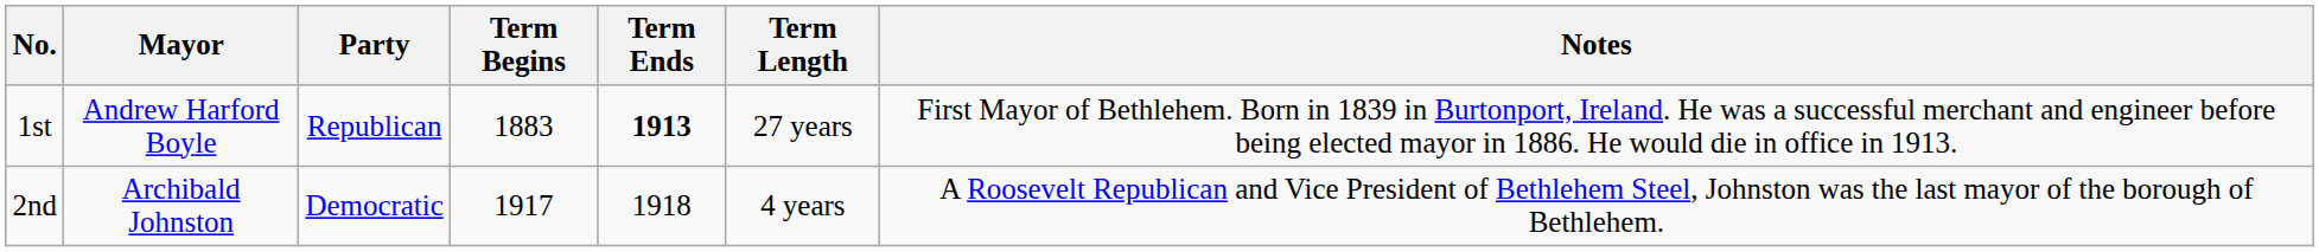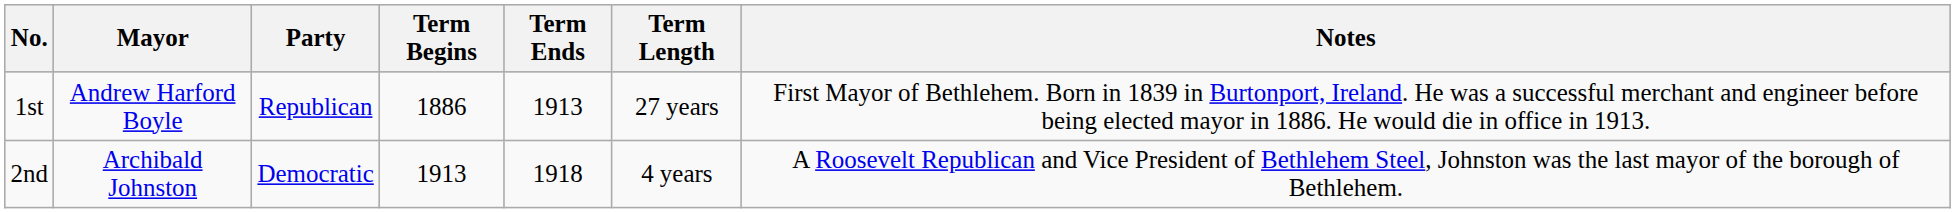1st | Term Begins: 1883 -> 1886
1st | Term Ends: bold -> normal
2nd | Term Begins: 1917 -> 1913
